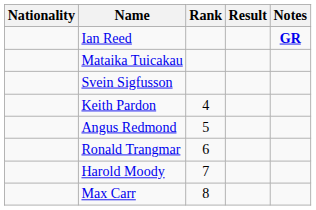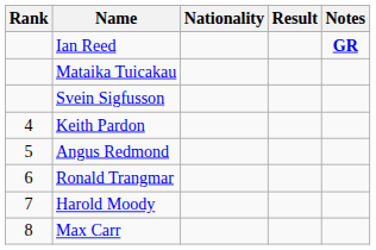columns swapped: Rank <-> Nationality
